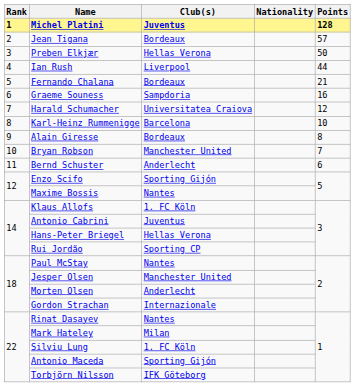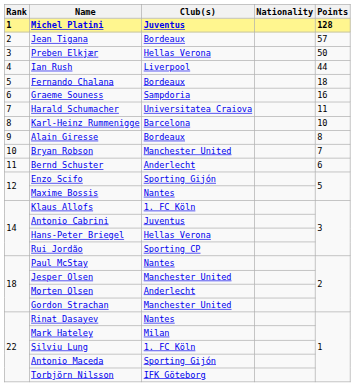Fernando Chalana | Points: 21 -> 18
Harald Schumacher | Points: 12 -> 11
Gordon Strachan | Club(s): Internazionale -> Manchester United
